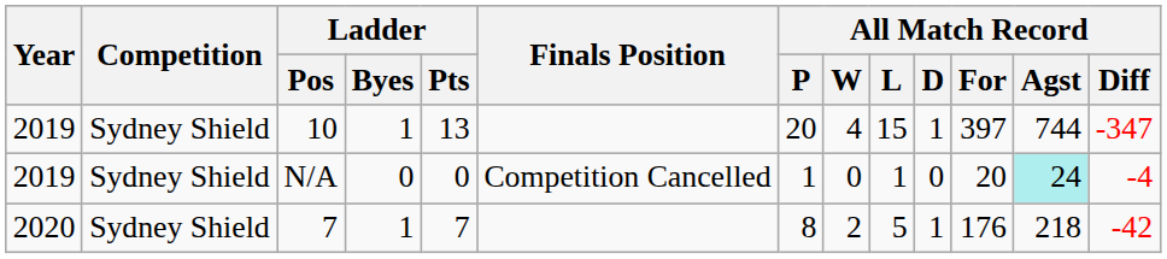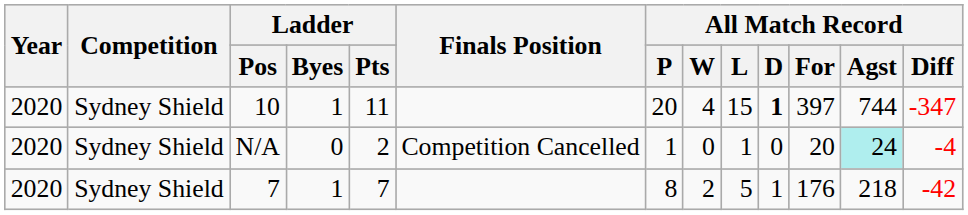10 | Year: 2019 -> 2020
10 | Ladder / Pts: 13 -> 11
10 | All Match Record / D: normal -> bold
N/A | Year: 2019 -> 2020
N/A | Ladder / Pts: 0 -> 2
